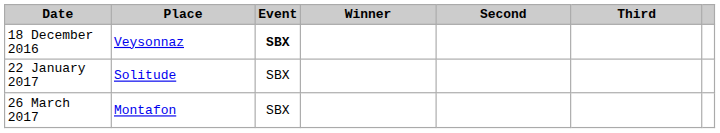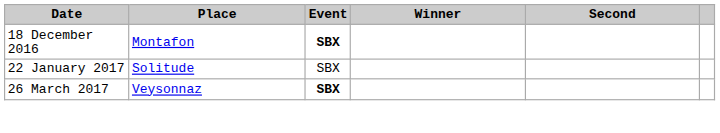- column: Third
18 December 2016 | Place: Veysonnaz -> Montafon
26 March 2017 | Place: Montafon -> Veysonnaz
26 March 2017 | Event: normal -> bold
